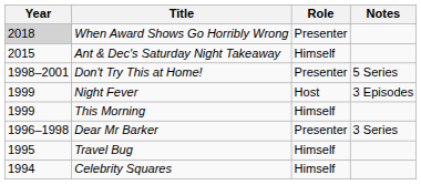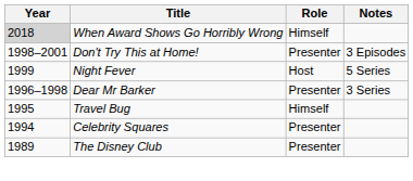When Award Shows Go Horribly Wrong | Role: Presenter -> Himself
- row: 2015 | Ant & Dec's Saturday Night Takeaway | Himself
Don't Try This at Home! | Notes: 5 Series -> 3 Episodes
Night Fever | Notes: 3 Episodes -> 5 Series
- row: 1999 | This Morning | Himself
Celebrity Squares | Role: Himself -> Presenter
+ row: 1989 | The Disney Club | Presenter
